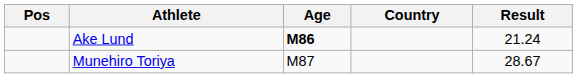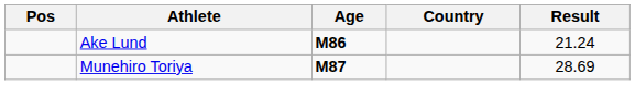Munehiro Toriya | Age: normal -> bold
Munehiro Toriya | Result: 28.67 -> 28.69
